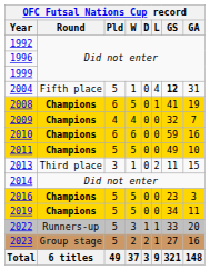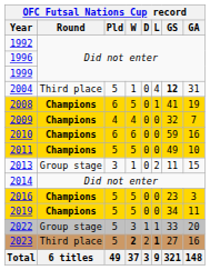2004 | Round: Fifth place -> Third place
2013 | Round: Third place -> Group stage
2022 | Round: Runners-up -> Group stage
2023 | Round: Group stage -> Third place
2023 | W: normal -> bold
2023 | L: normal -> bold
